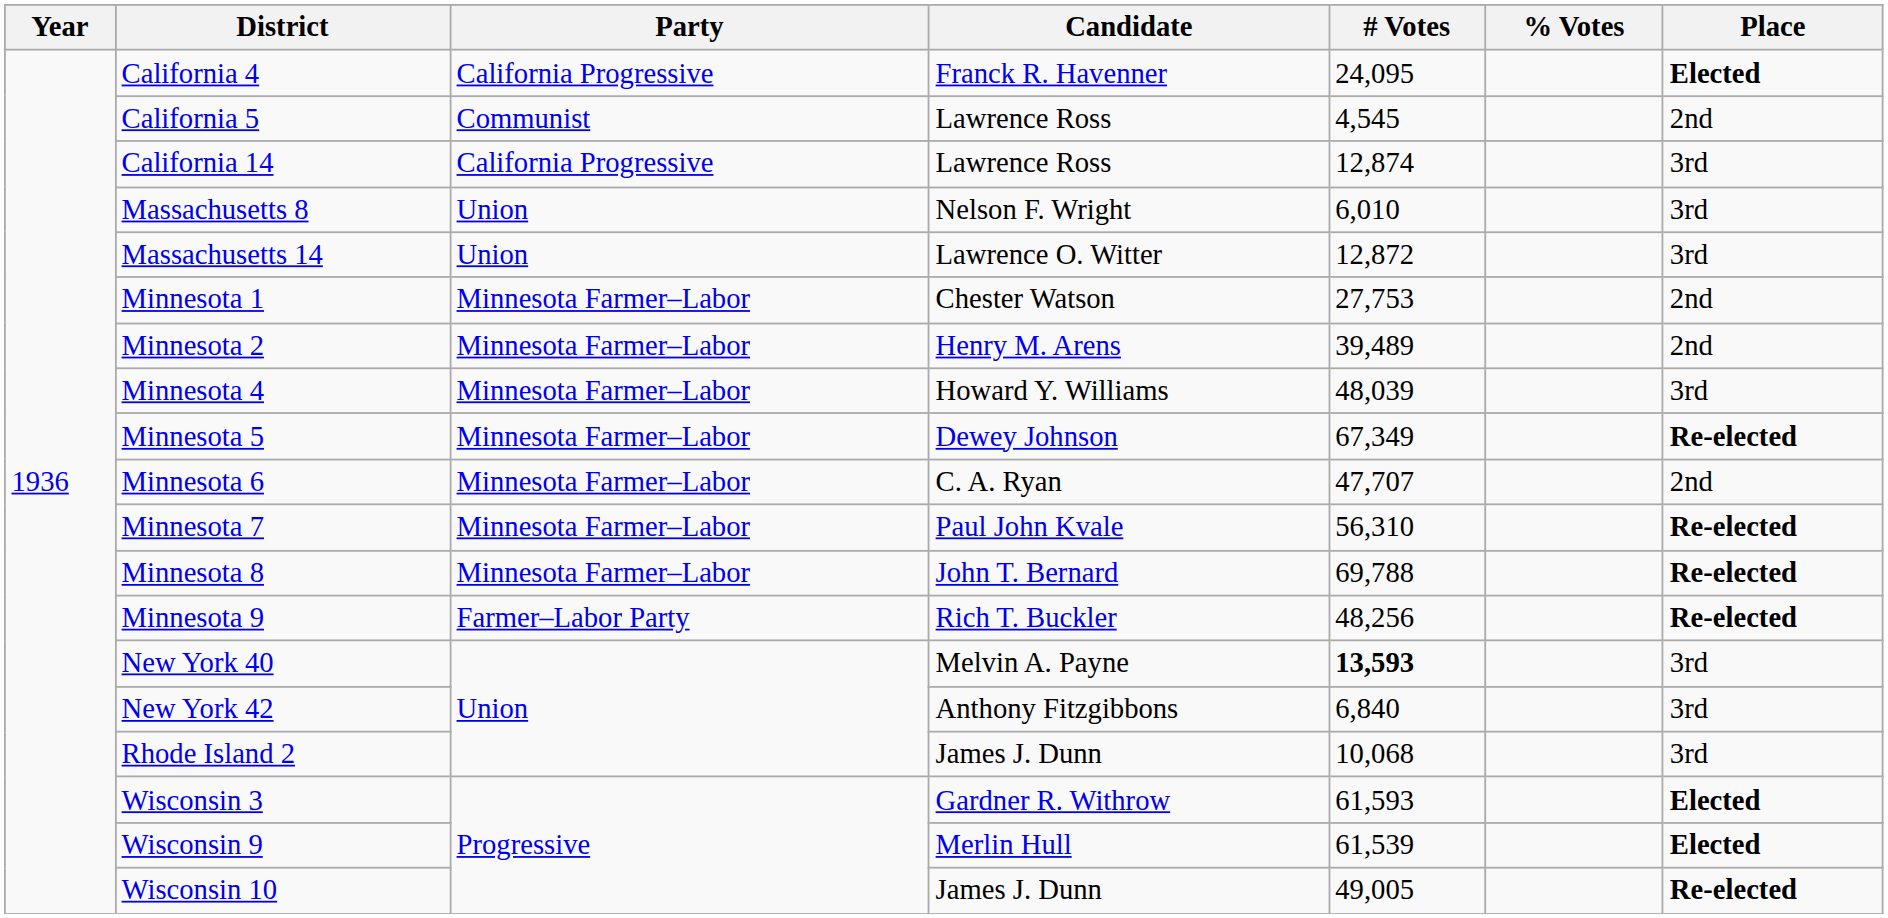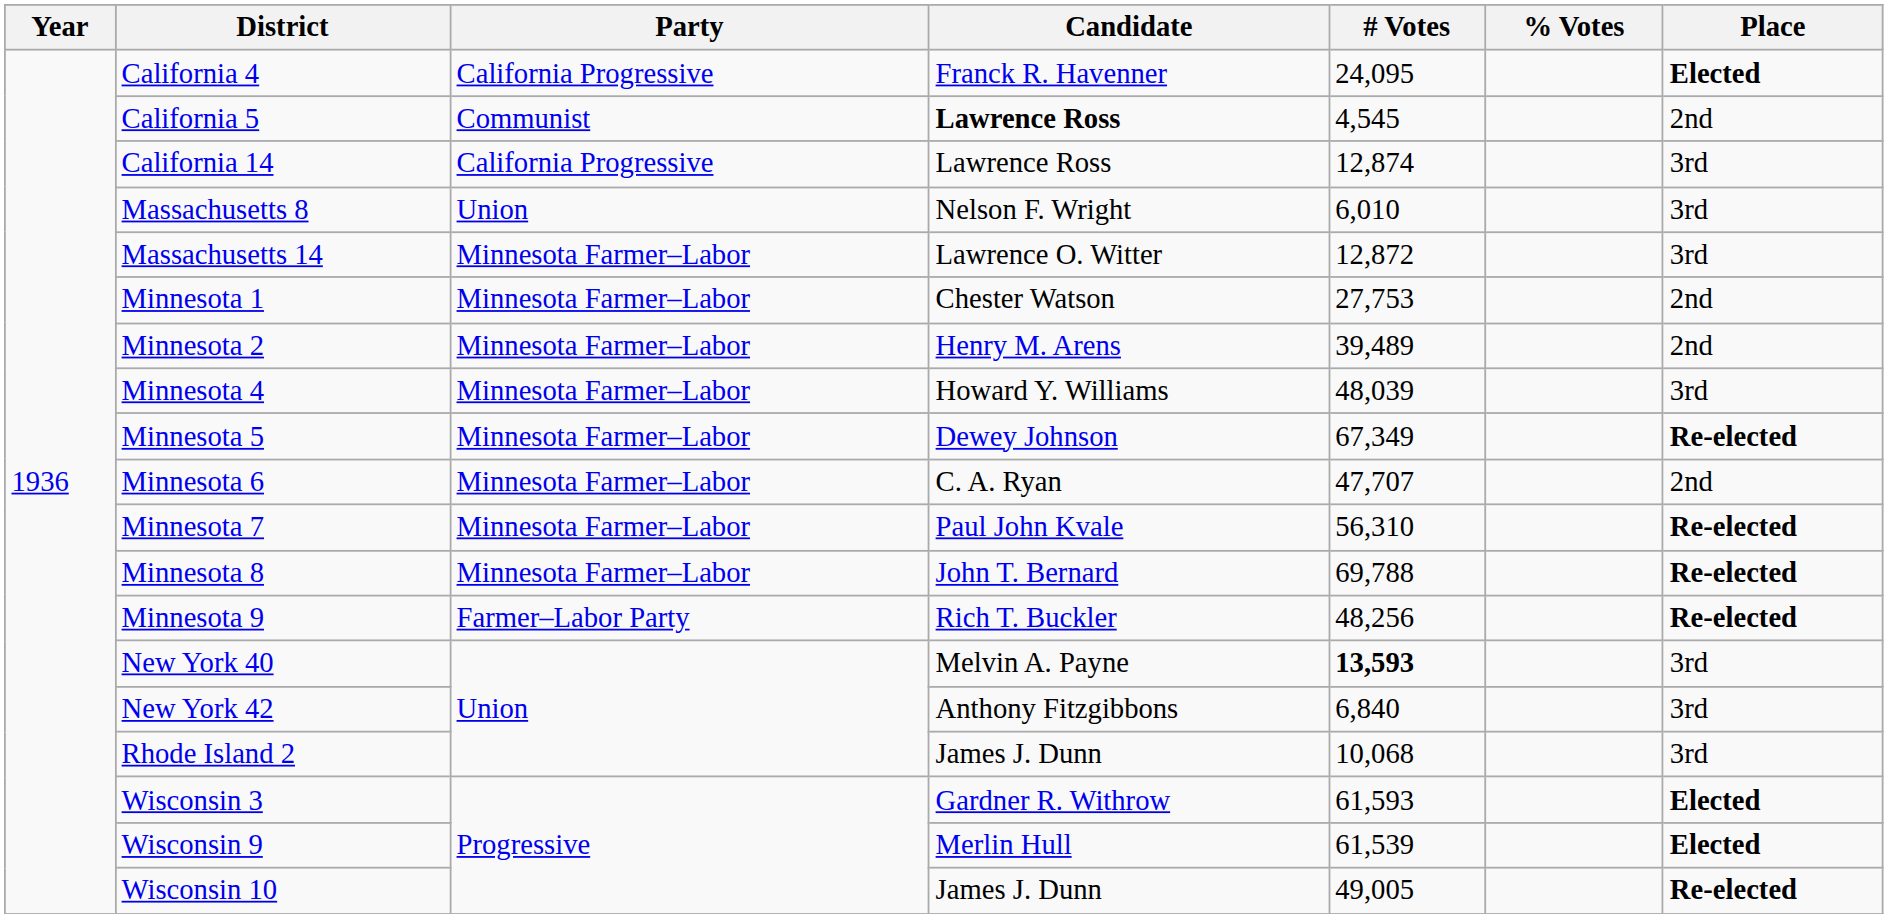California 5 | Candidate: normal -> bold
Massachusetts 14 | Party: Union -> Minnesota Farmer–Labor
